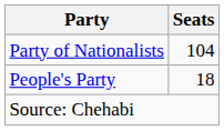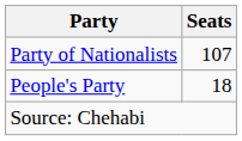Party of Nationalists | Seats: 104 -> 107
